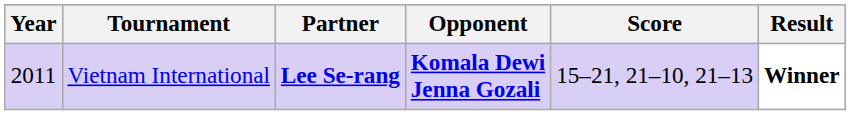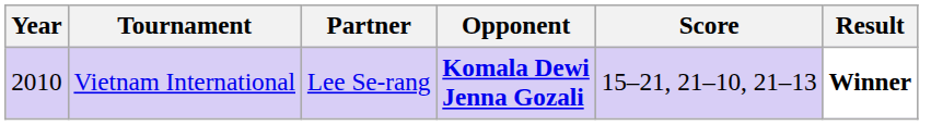Vietnam International | Year: 2011 -> 2010
Vietnam International | Partner: bold -> normal
